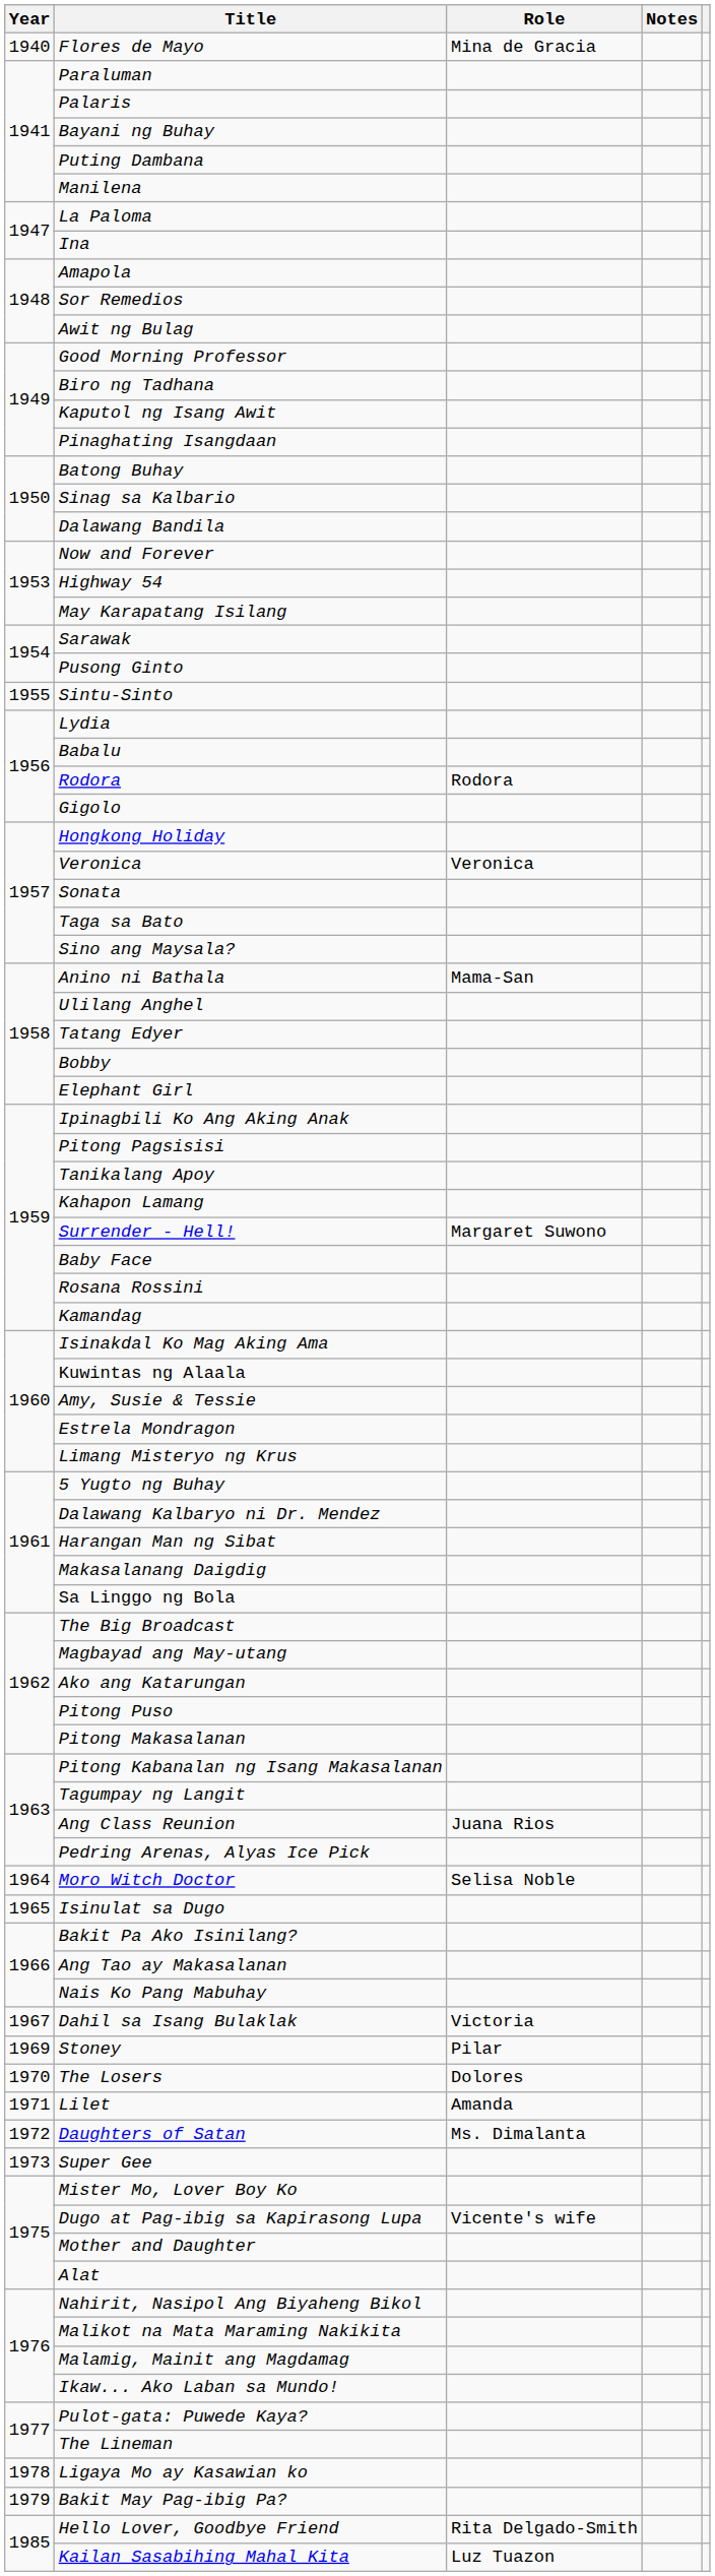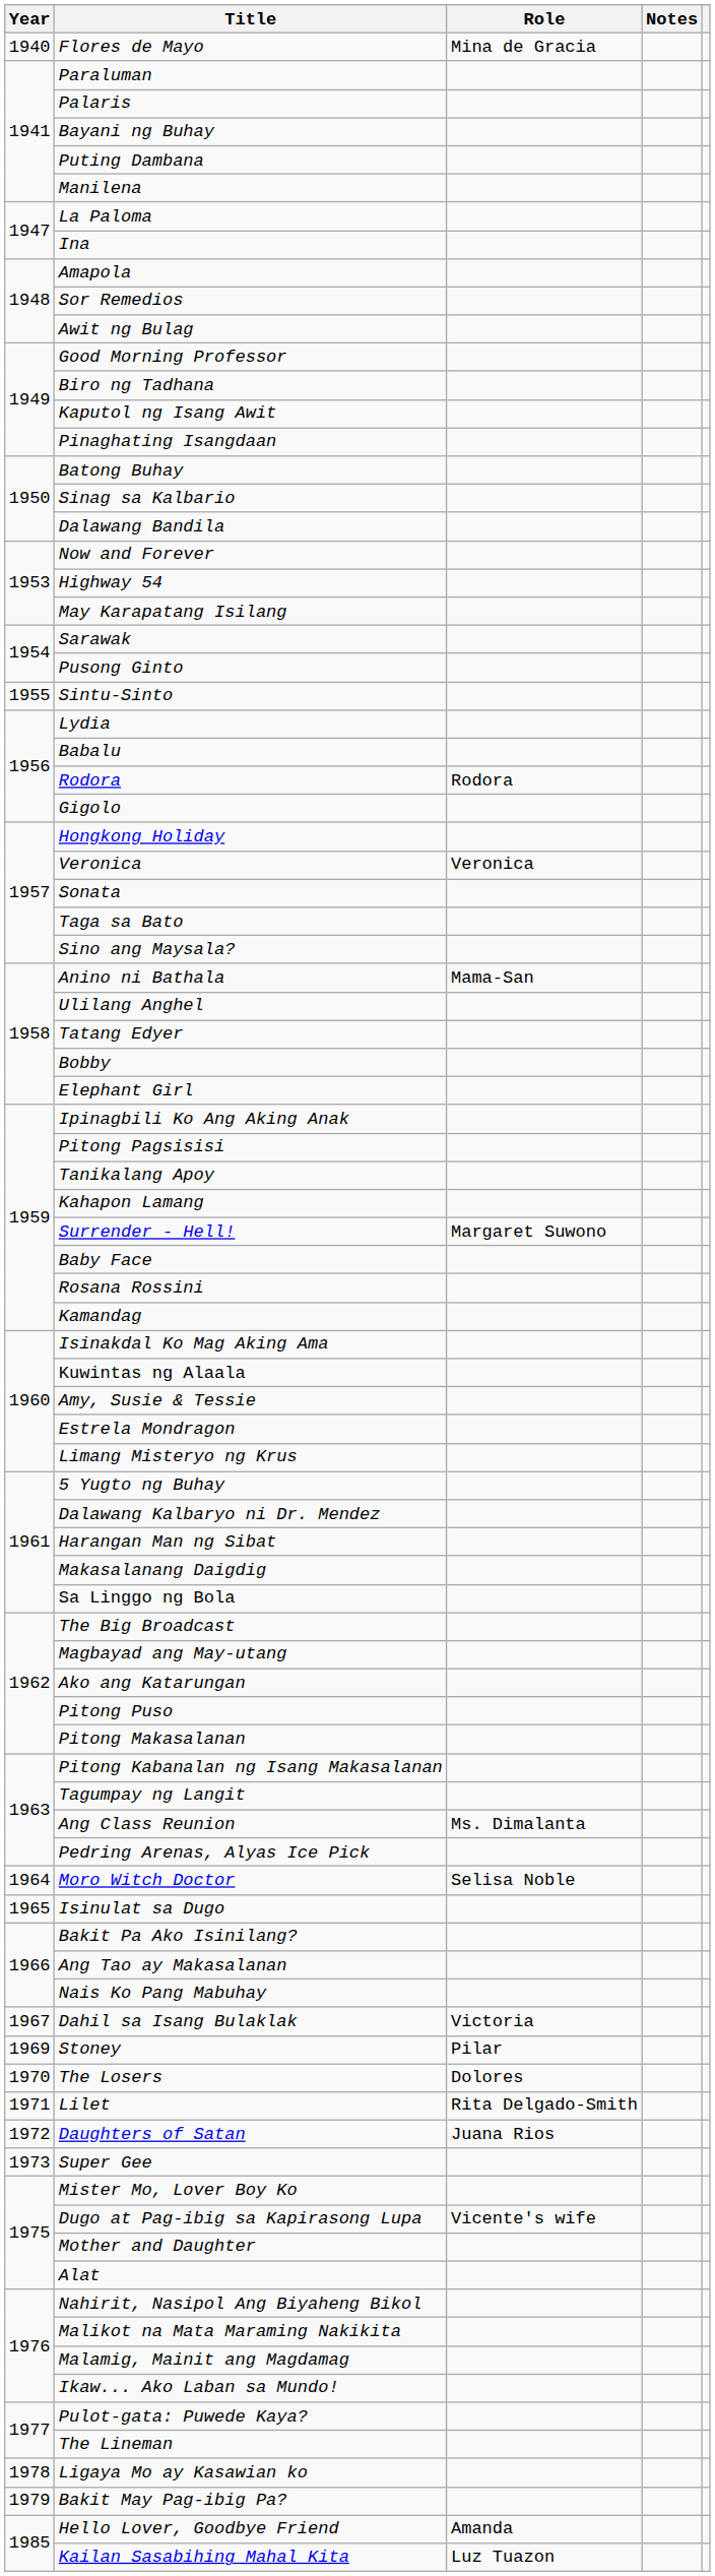Ang Class Reunion | Role: Juana Rios -> Ms. Dimalanta
Lilet | Role: Amanda -> Rita Delgado-Smith
Daughters of Satan | Role: Ms. Dimalanta -> Juana Rios
Hello Lover, Goodbye Friend | Role: Rita Delgado-Smith -> Amanda
